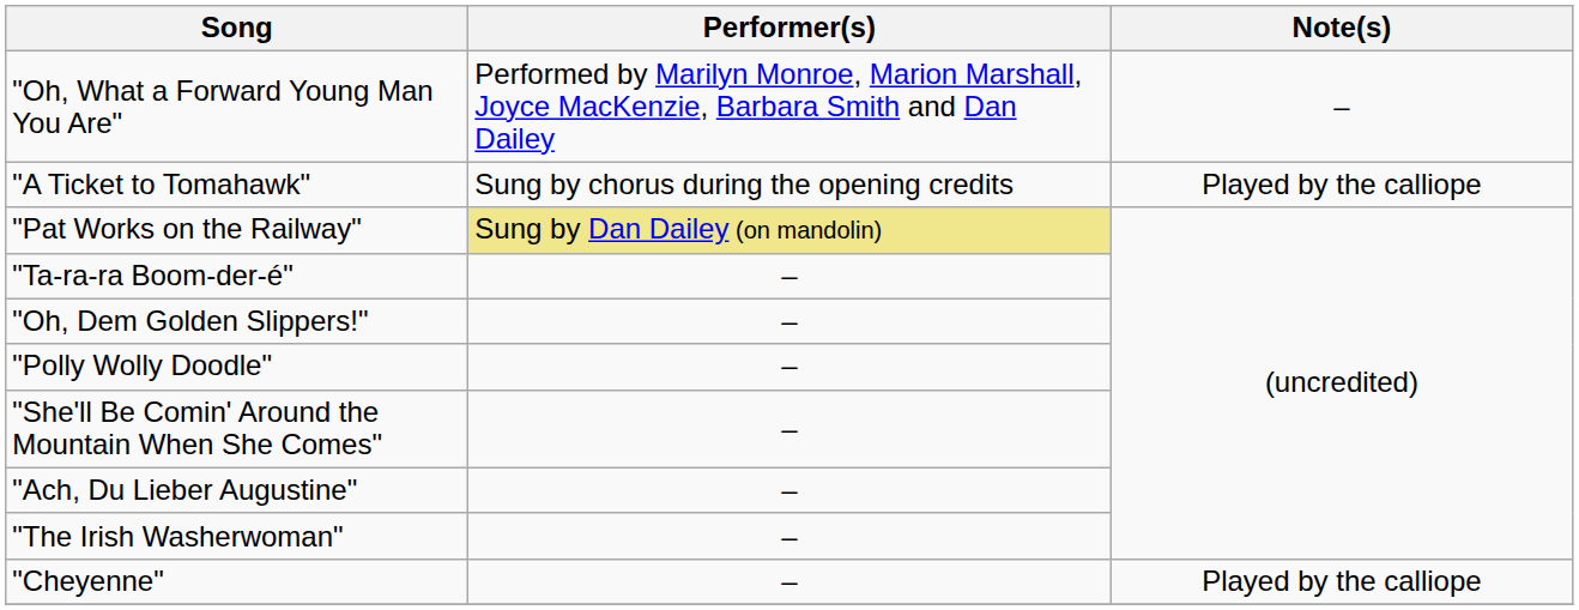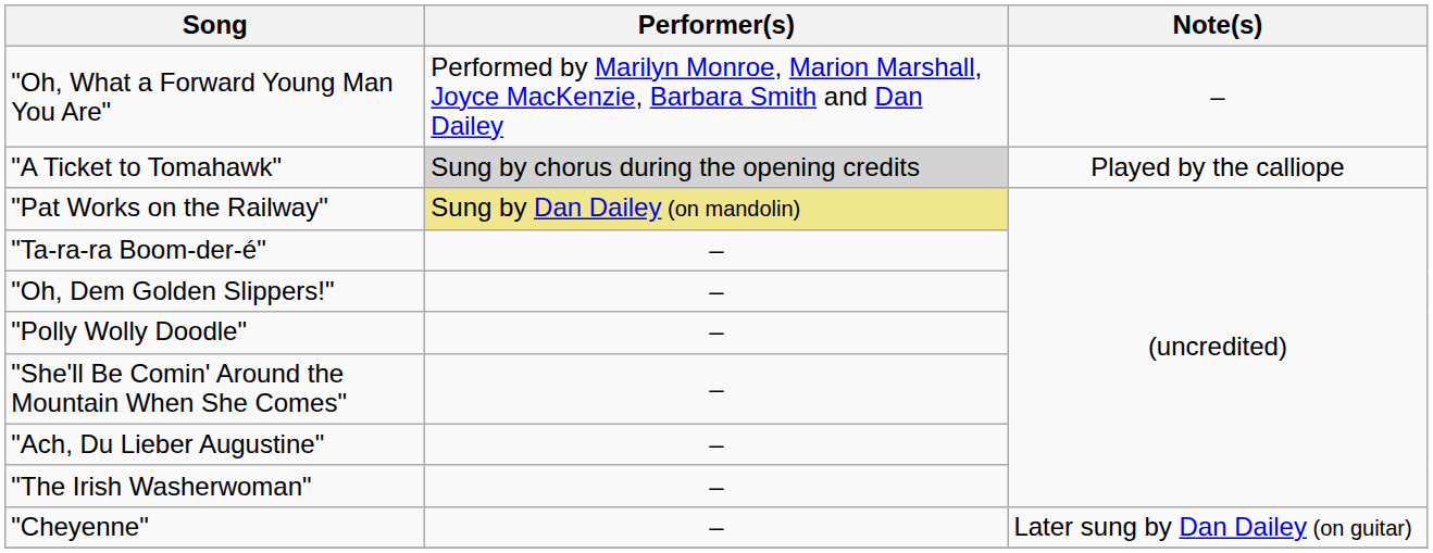"A Ticket to Tomahawk" | Performer(s): no background -> lightgrey background
"Cheyenne" | Note(s): Played by the calliope -> Later sung by Dan Dailey (on guitar)
